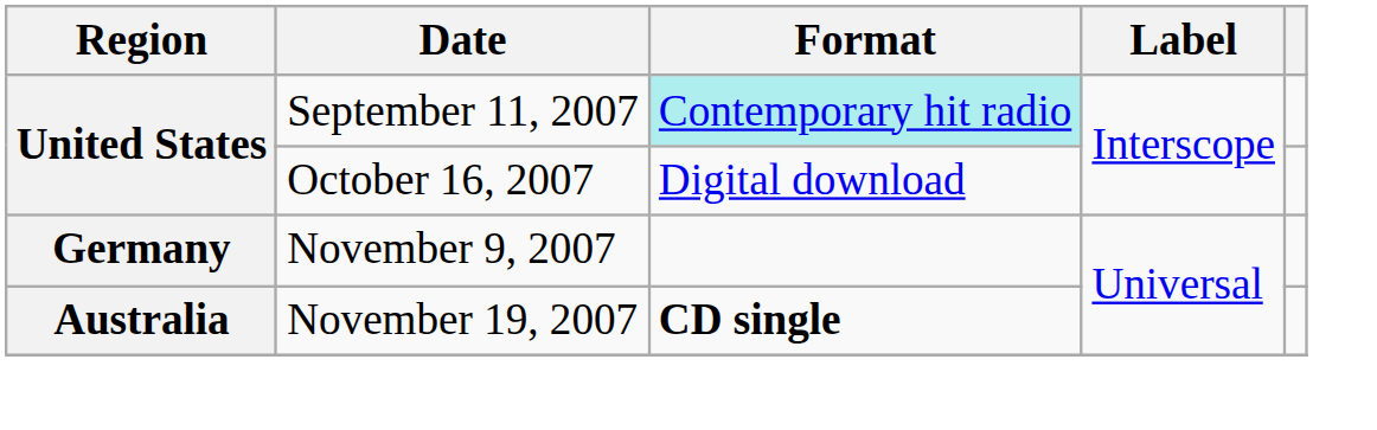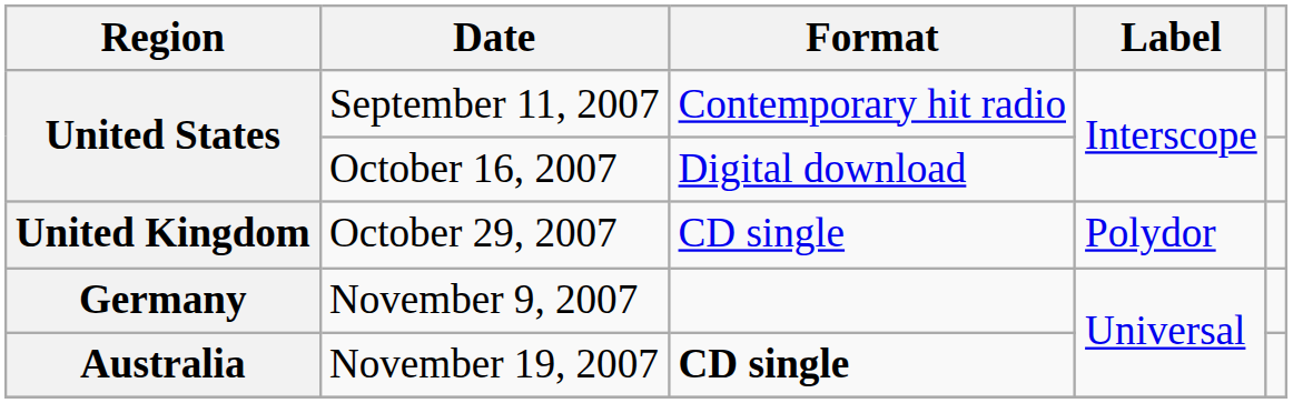September 11, 2007 | Format: paleturquoise background -> no background
+ row: United Kingdom | October 29, 2007 | CD single | Polydor
